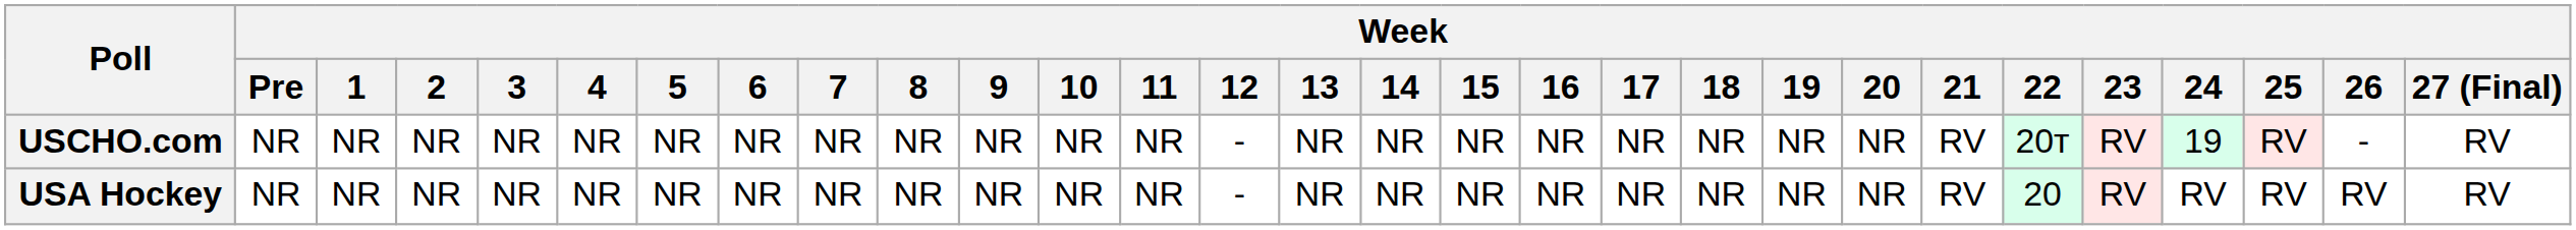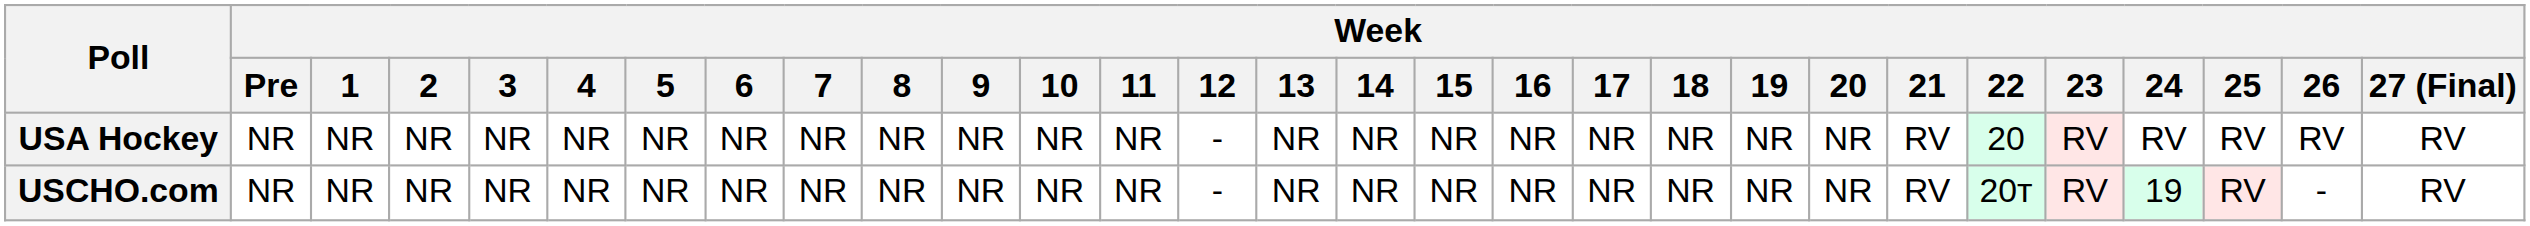rows swapped: USCHO.com <-> USA Hockey
